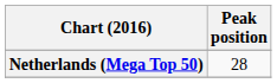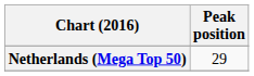Netherlands (Mega Top 50) | Peak position: 28 -> 29
